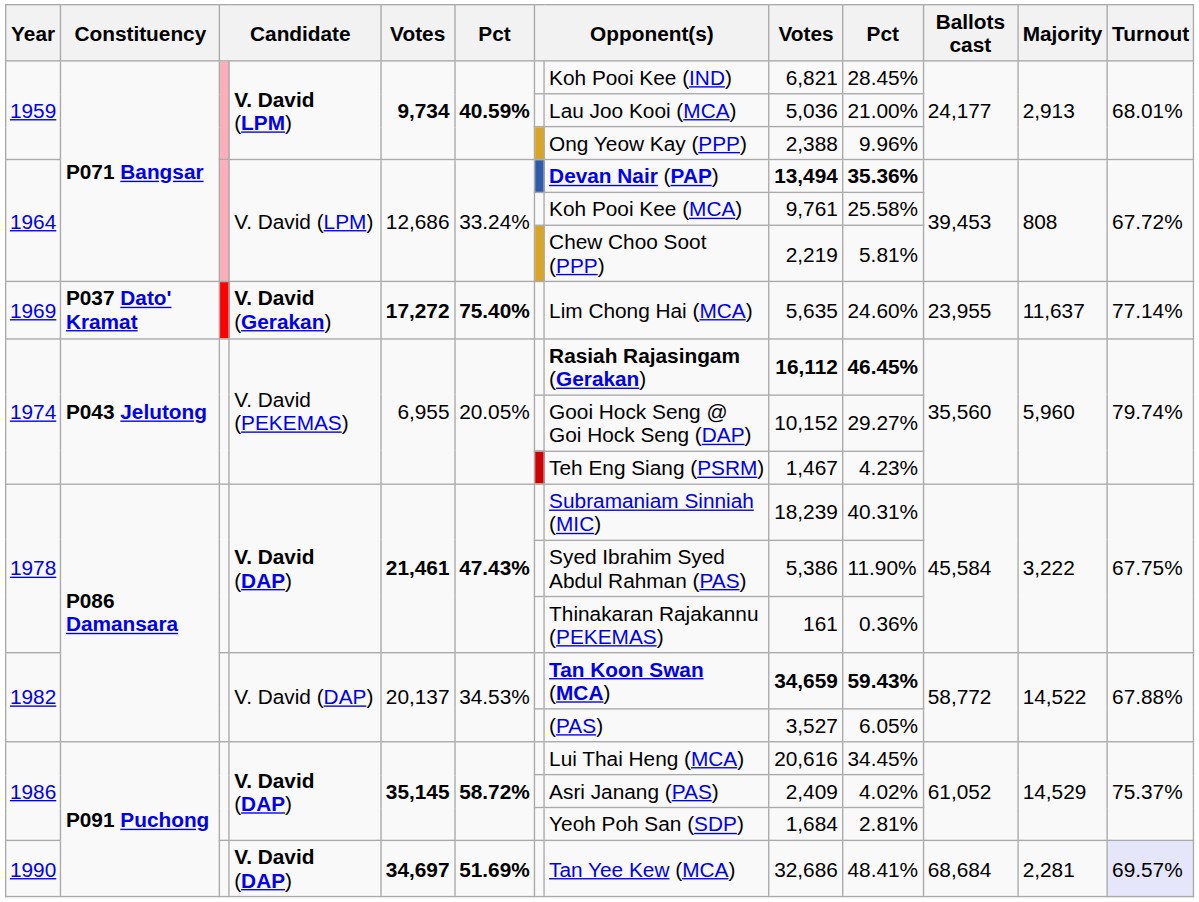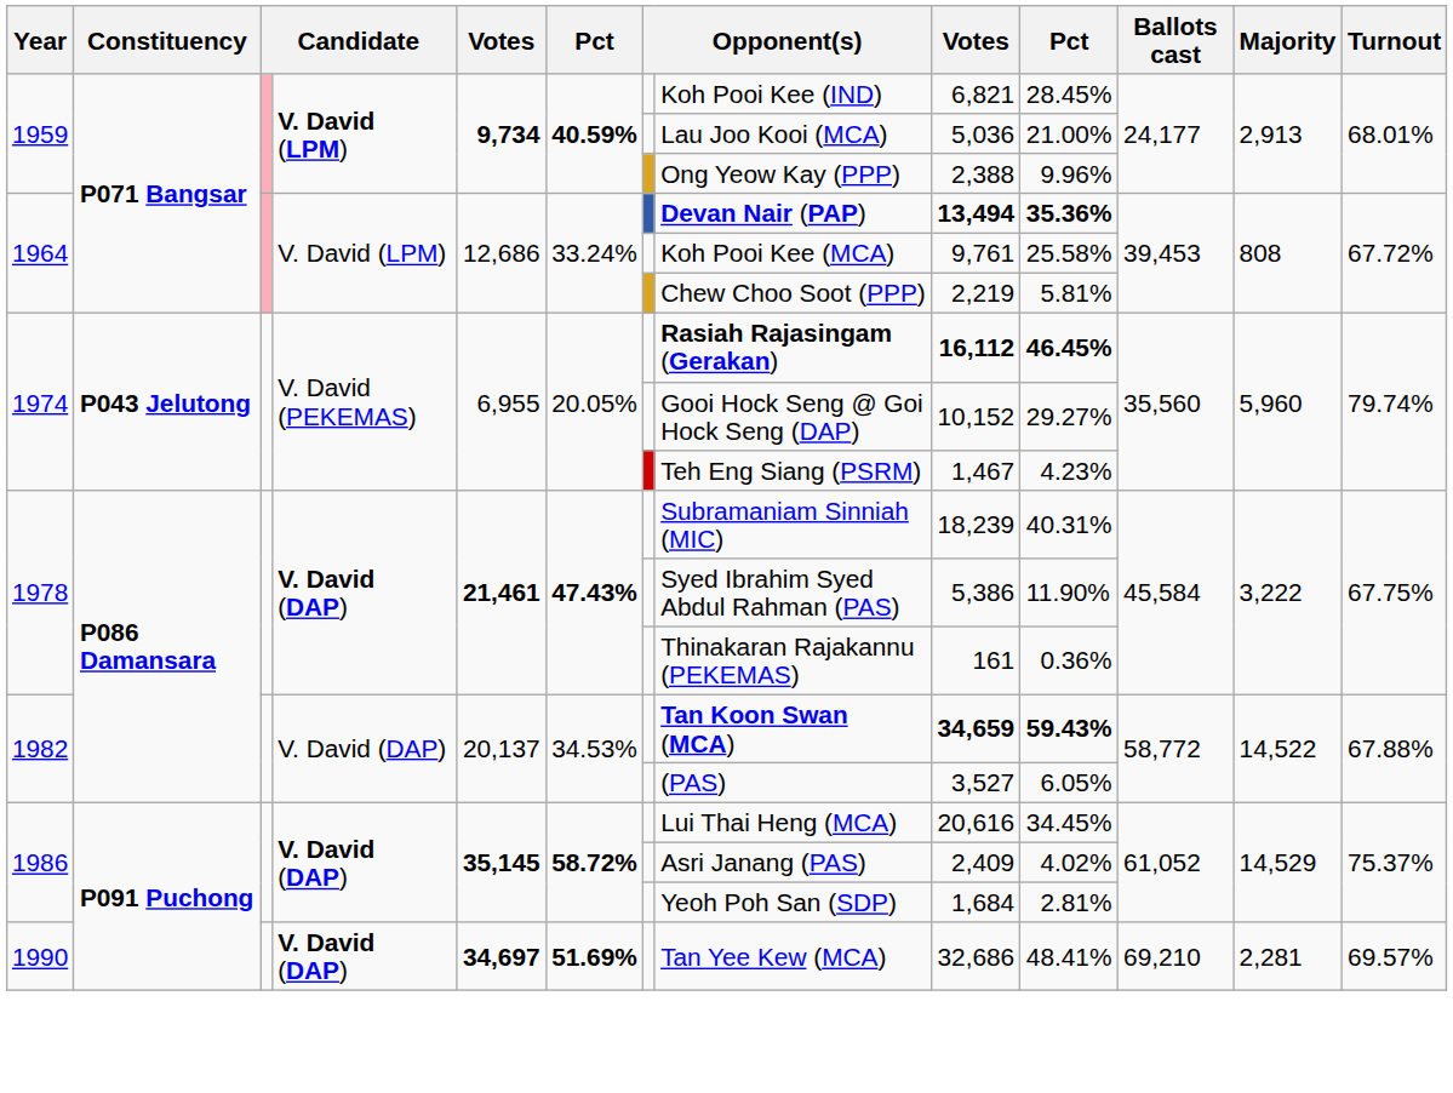- row: 1969 | P037 Dato' Kramat | V. David (Gerakan) | 17,272 | 75.40% | Lim Chong Hai (MCA) | 5,635 | 24.60% | 23,955 | 11,637 | 77.14%
1990 | Ballots cast: 68,684 -> 69,210
1990 | Turnout: lavender background -> no background
